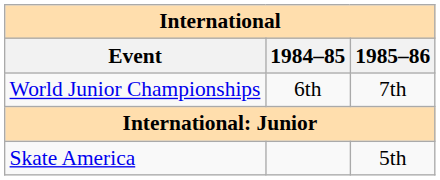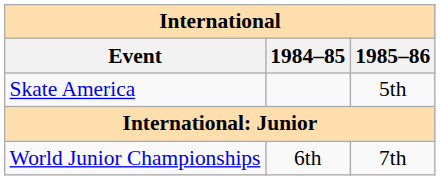rows swapped: Skate America <-> World Junior Championships
